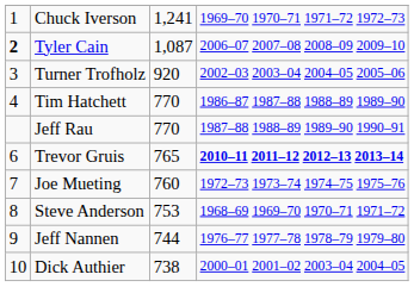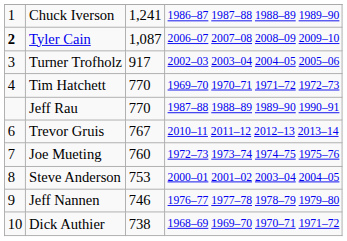Chuck Iverson | column 4: 1969–70 1970–71 1971–72 1972–73 -> 1986–87 1987–88 1988–89 1989–90
Turner Trofholz | column 3: 920 -> 917
Tim Hatchett | column 4: 1986–87 1987–88 1988–89 1989–90 -> 1969–70 1970–71 1971–72 1972–73
Trevor Gruis | column 3: 765 -> 767
Trevor Gruis | column 4: bold -> normal
Steve Anderson | column 4: 1968–69 1969–70 1970–71 1971–72 -> 2000–01 2001–02 2003–04 2004–05
Jeff Nannen | column 3: 744 -> 746
Dick Authier | column 4: 2000–01 2001–02 2003–04 2004–05 -> 1968–69 1969–70 1970–71 1971–72
